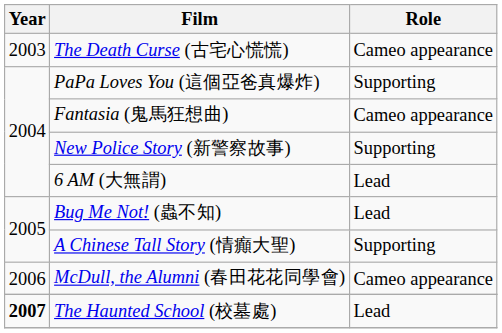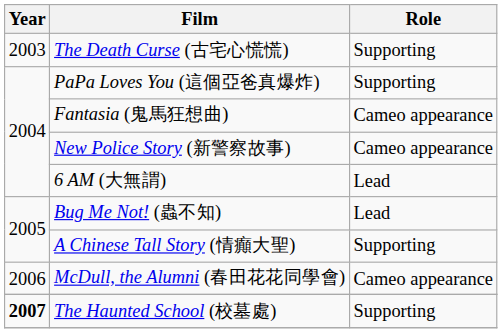The Death Curse (古宅心慌慌) | Role: Cameo appearance -> Supporting
New Police Story (新警察故事) | Role: Supporting -> Cameo appearance
The Haunted School (校墓處) | Role: Lead -> Supporting
